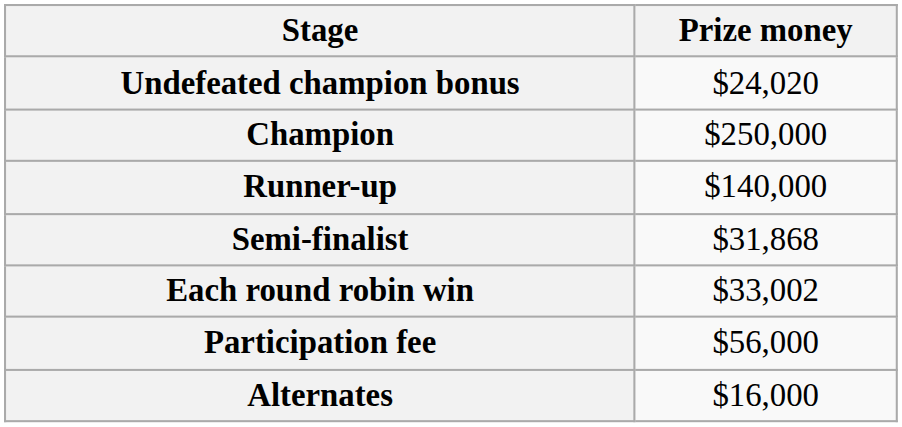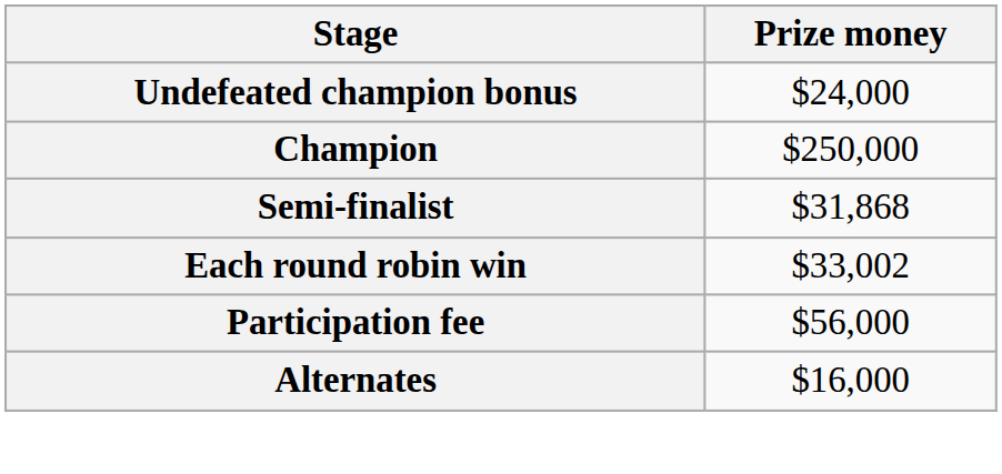Undefeated champion bonus | Prize money: $24,020 -> $24,000
- row: Runner-up | $140,000
